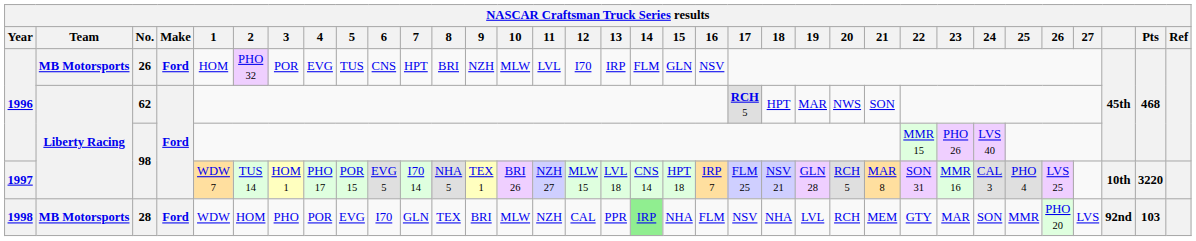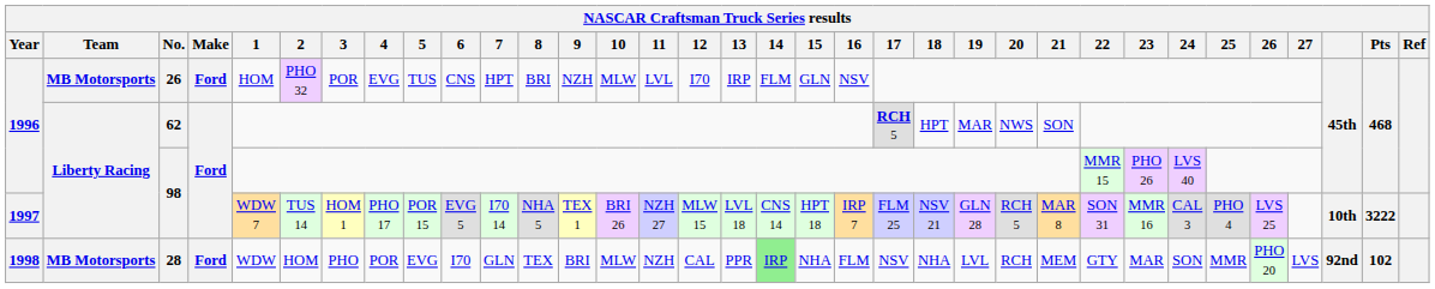1997 / 98 | Pts: 3220 -> 3222
28 | Pts: 103 -> 102
